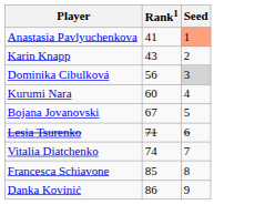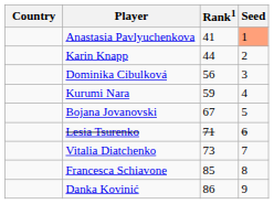+ column: Country
Karin Knapp | Rank1: 43 -> 44
Dominika Cibulková | Seed: lightgrey background -> no background
Kurumi Nara | Rank1: 60 -> 59
Vitalia Diatchenko | Rank1: 74 -> 73
